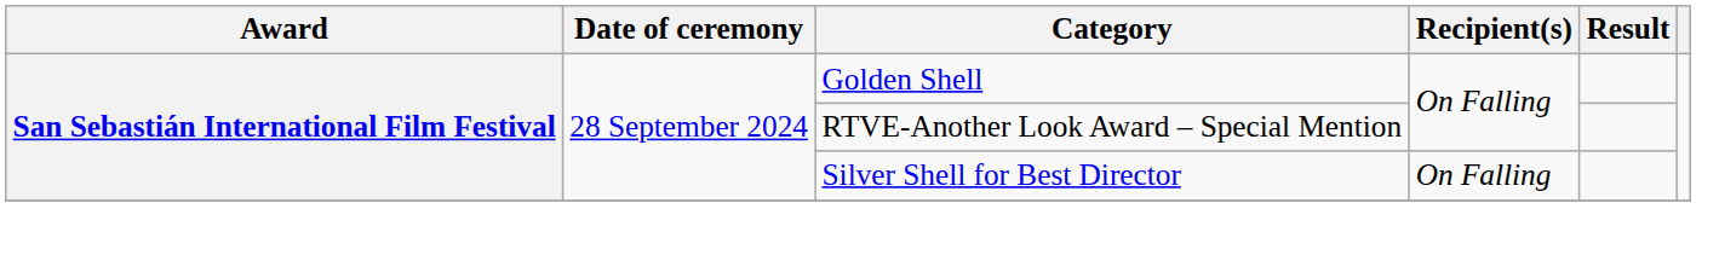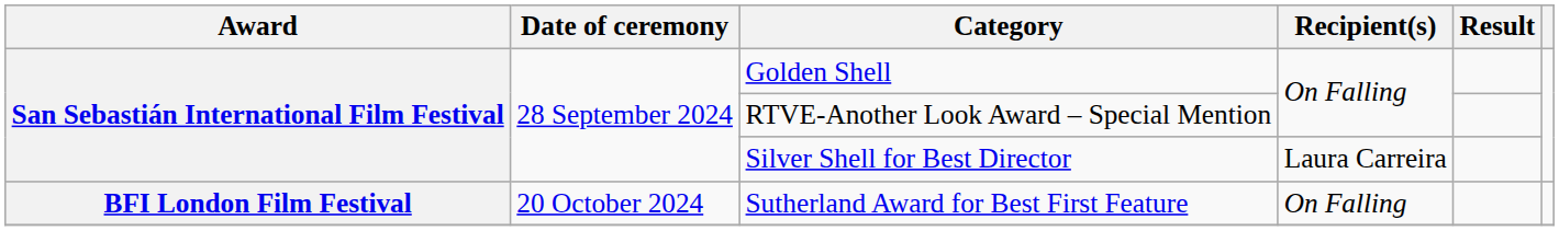Silver Shell for Best Director | Recipient(s): On Falling -> Laura Carreira
+ row: BFI London Film Festival | 20 October 2024 | Sutherland Award for Best First Feature | On Falling
